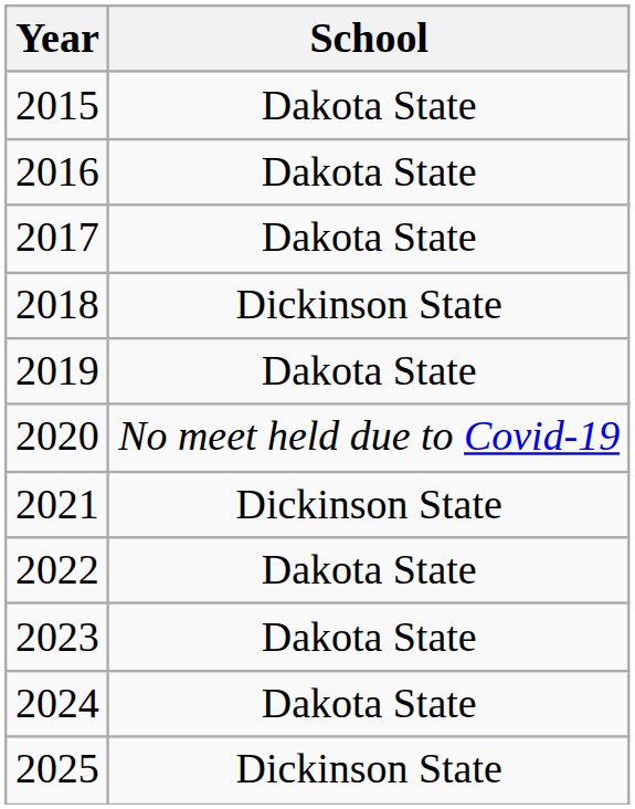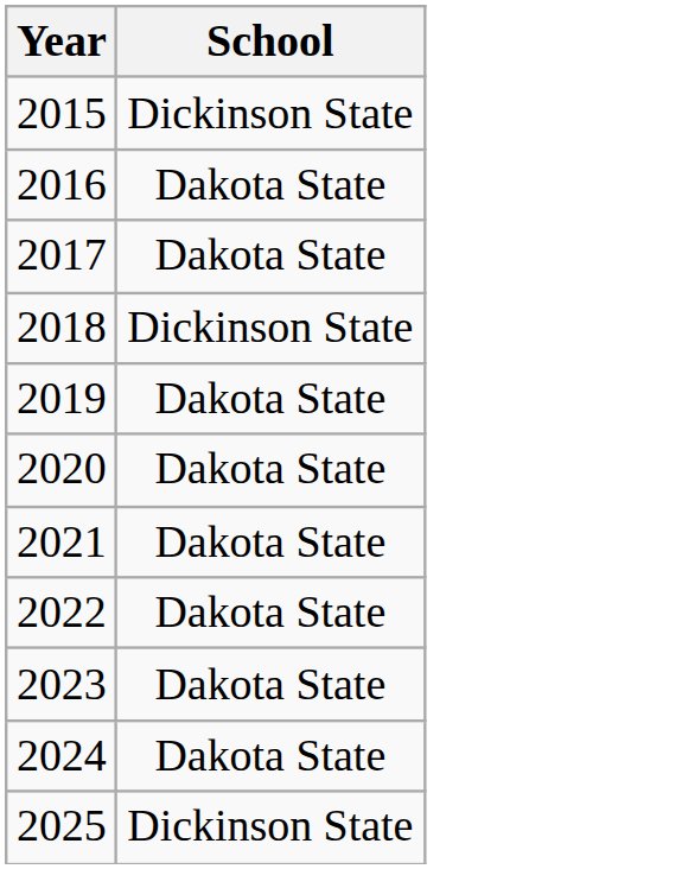2015 | School: Dakota State -> Dickinson State
2020 | School: No meet held due to Covid-19 -> Dakota State
2021 | School: Dickinson State -> Dakota State
